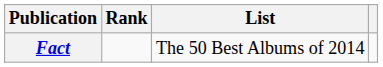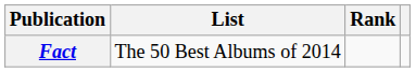columns swapped: List <-> Rank
